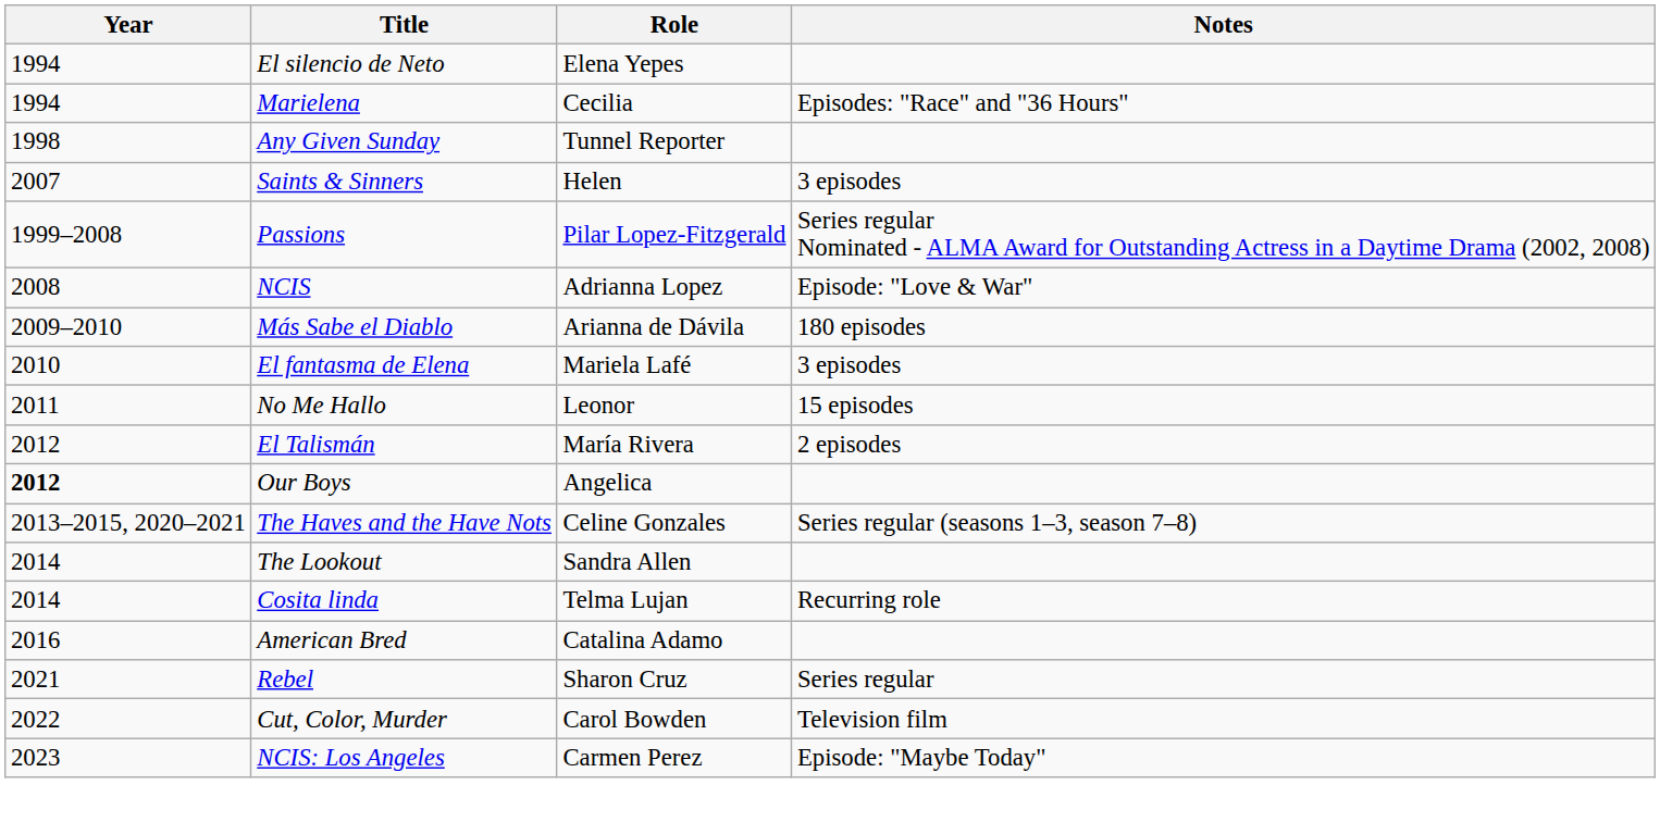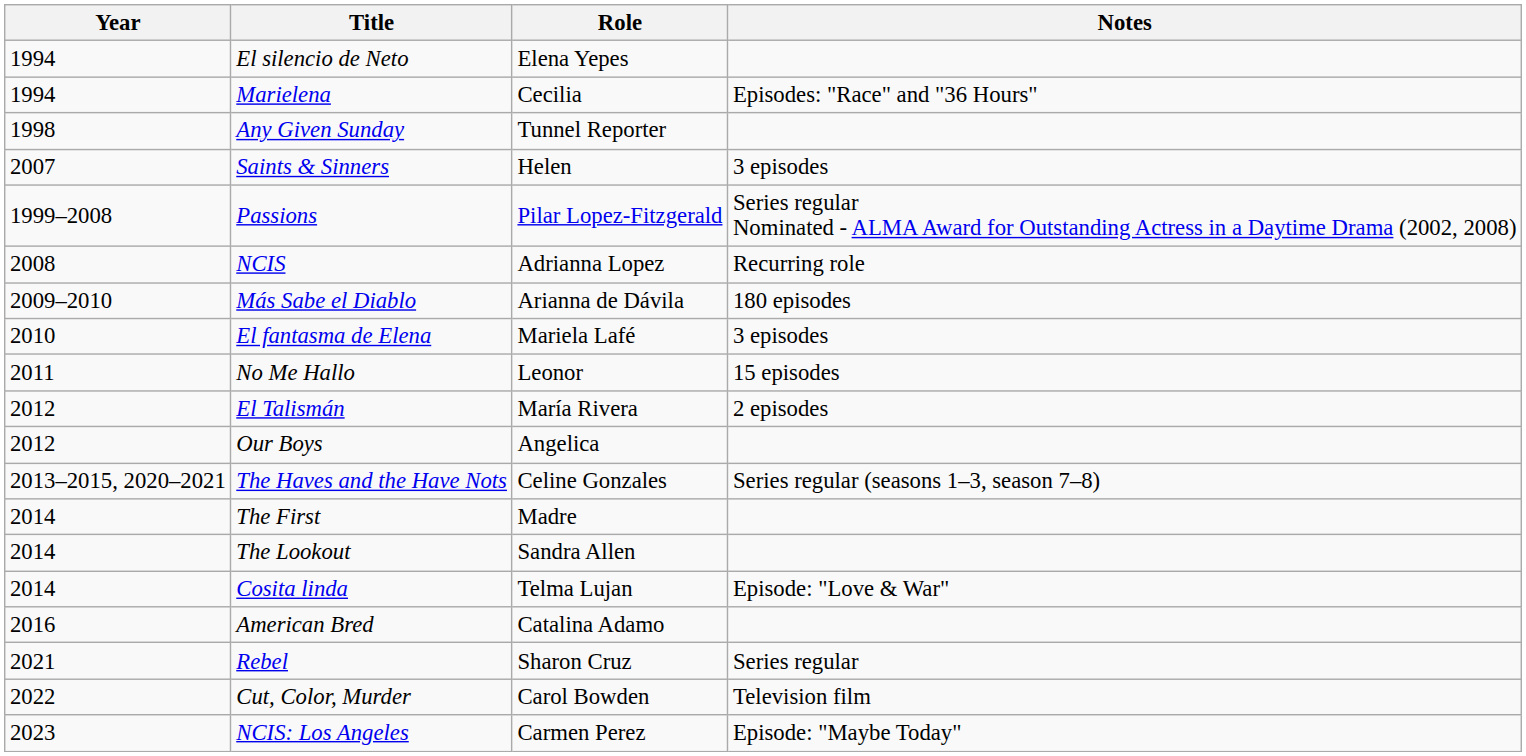NCIS | Notes: Episode: "Love & War" -> Recurring role
Our Boys | Year: bold -> normal
+ row: 2014 | The First | Madre
Cosita linda | Notes: Recurring role -> Episode: "Love & War"
